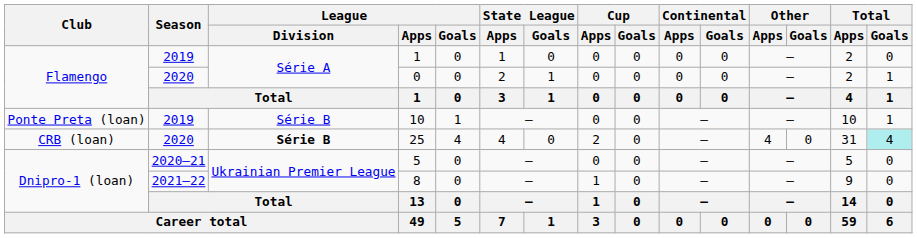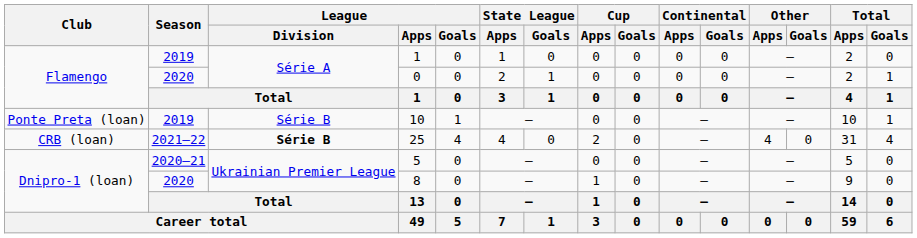25 | Season: 2020 -> 2021–22
25 | Total / Goals: paleturquoise background -> no background
8 | Season: 2021–22 -> 2020
